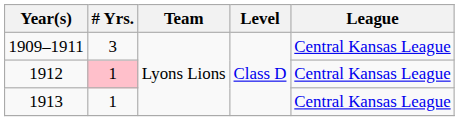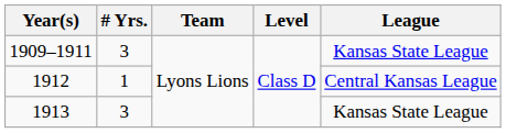1909–1911 | League: Central Kansas League -> Kansas State League
1912 | # Yrs.: pink background -> no background
1913 | # Yrs.: 1 -> 3
1913 | League: Central Kansas League -> Kansas State League
